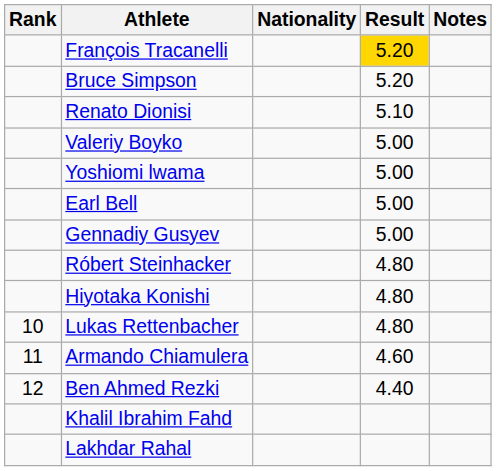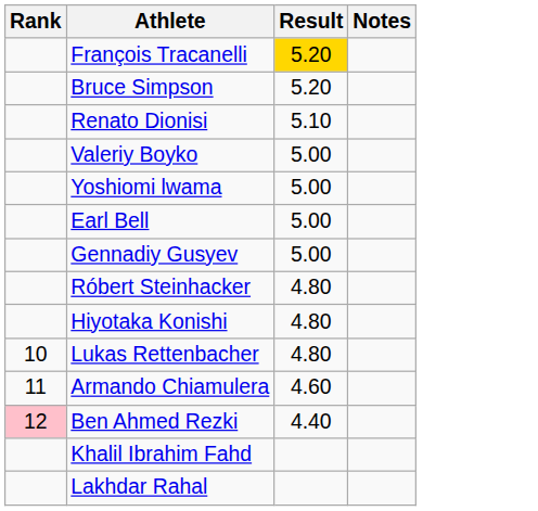- column: Nationality
Ben Ahmed Rezki | Rank: no background -> pink background
